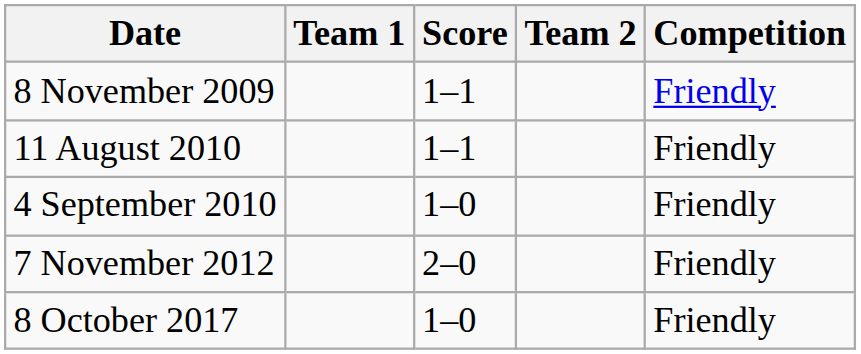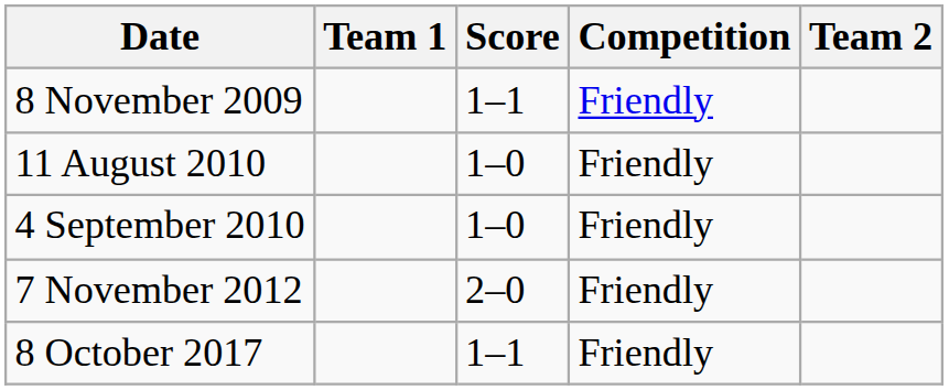columns swapped: Team 2 <-> Competition
11 August 2010 | Score: 1–1 -> 1–0
8 October 2017 | Score: 1–0 -> 1–1
